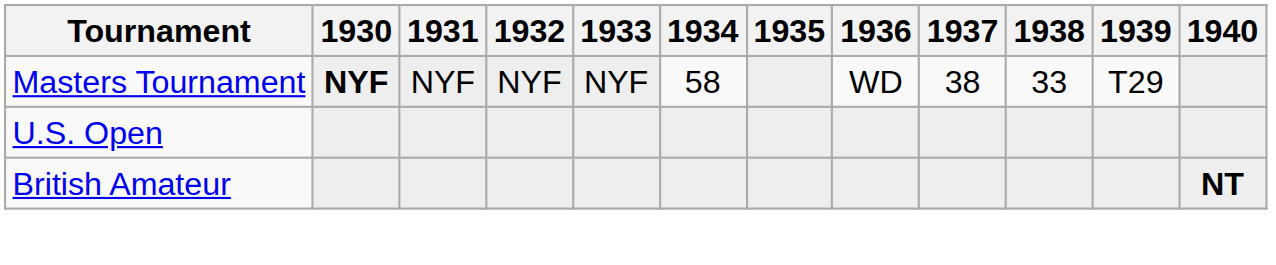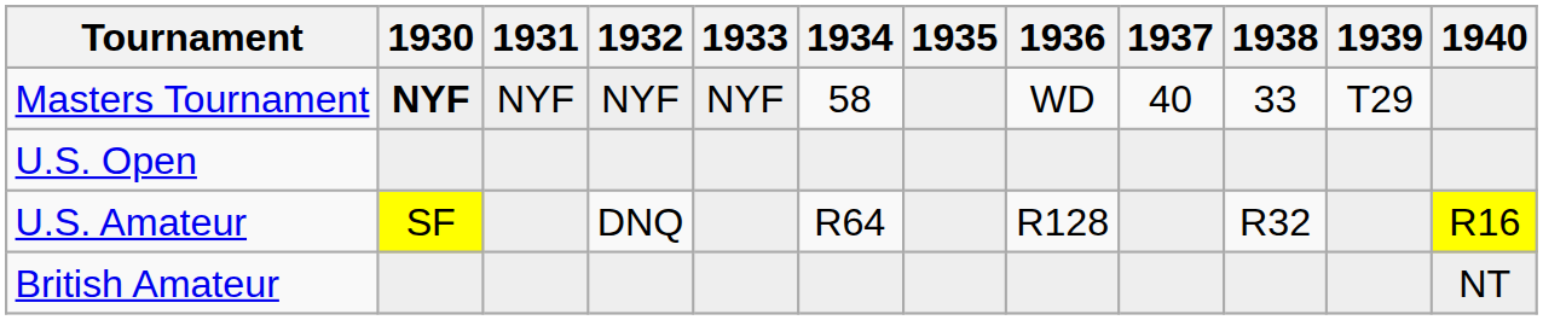Masters Tournament | 1937: 38 -> 40
+ row: U.S. Amateur | SF | DNQ | R64 | R128 | R32 | R16
British Amateur | 1940: bold -> normal
